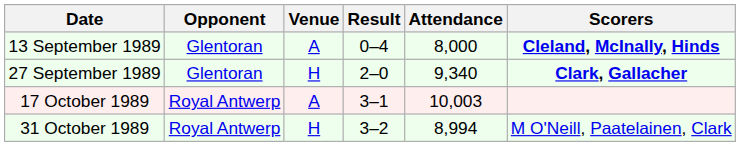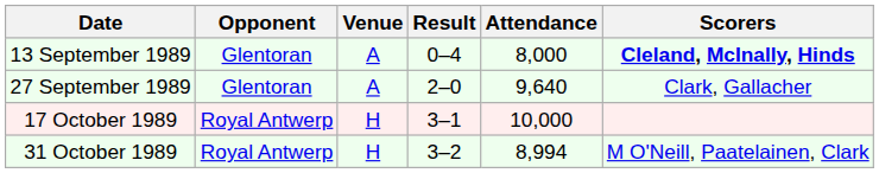27 September 1989 | Venue: H -> A
27 September 1989 | Attendance: 9,340 -> 9,640
27 September 1989 | Scorers: bold -> normal
17 October 1989 | Venue: A -> H
17 October 1989 | Attendance: 10,003 -> 10,000
